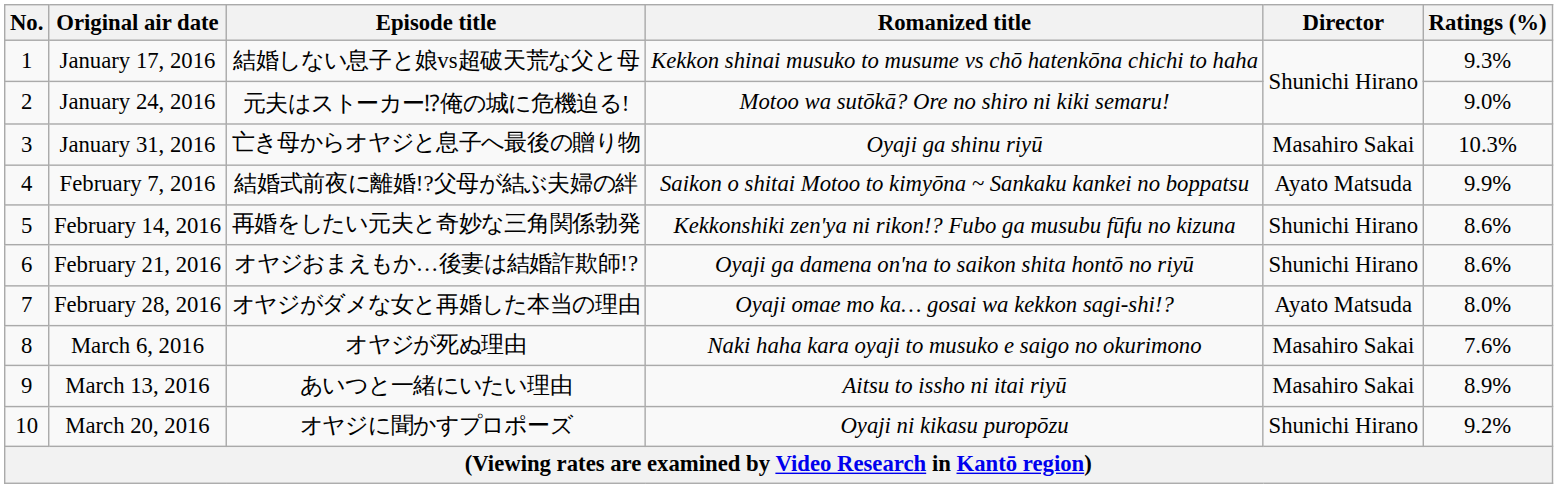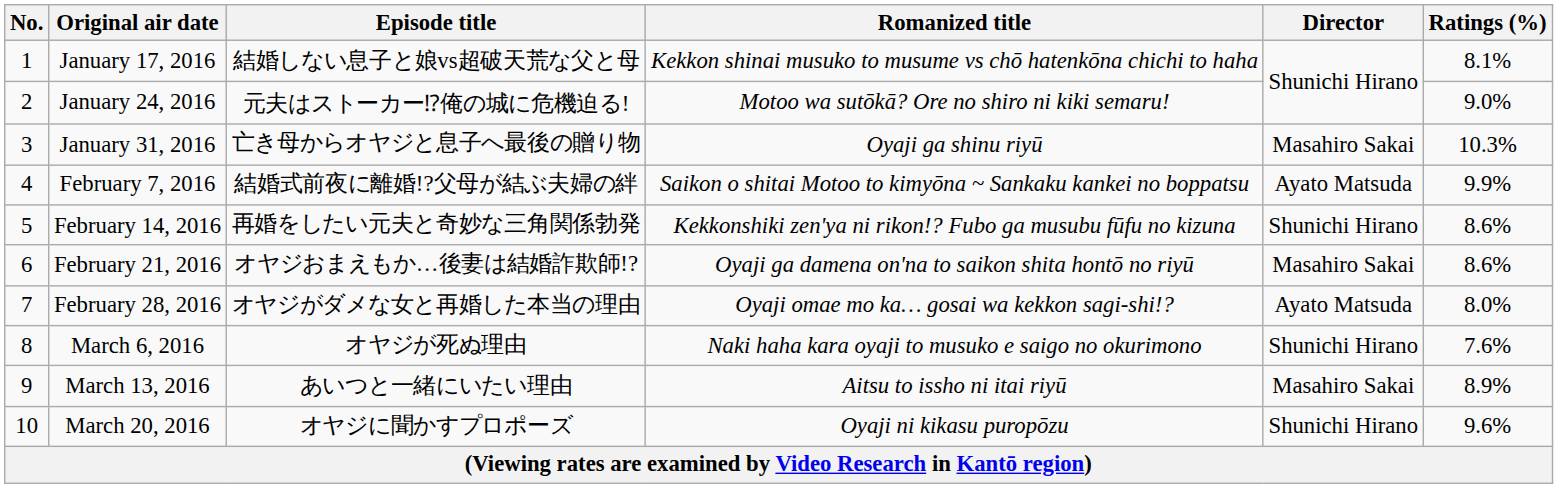January 17, 2016 | Ratings (%): 9.3% -> 8.1%
February 21, 2016 | Director: Shunichi Hirano -> Masahiro Sakai
March 6, 2016 | Director: Masahiro Sakai -> Shunichi Hirano
March 20, 2016 | Ratings (%): 9.2% -> 9.6%
